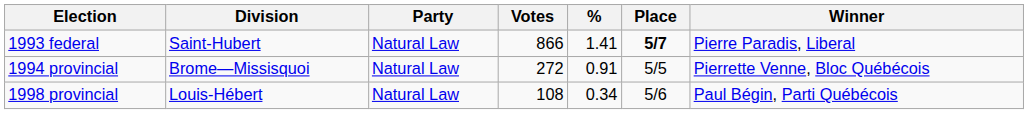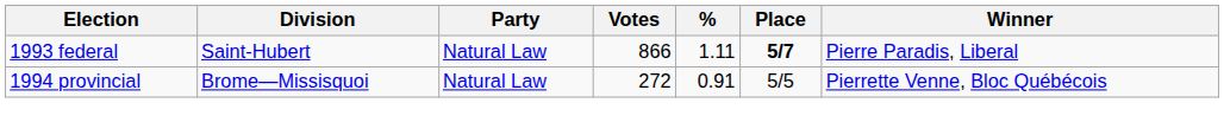1993 federal | %: 1.41 -> 1.11
- row: 1998 provincial | Louis-Hébert | Natural Law | 108 | 0.34 | 5/6 | Paul Bégin, Parti Québécois
